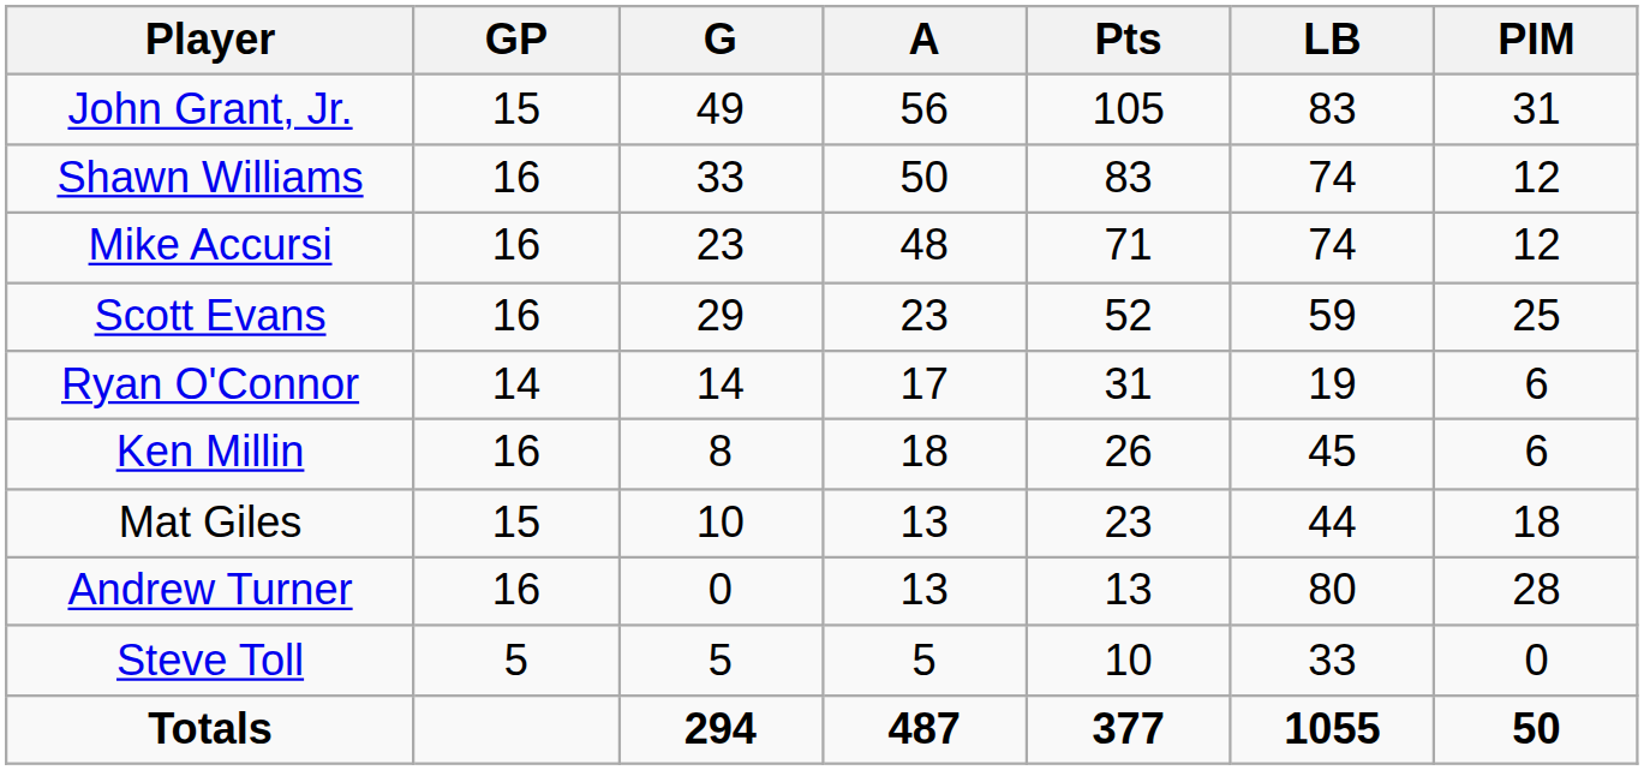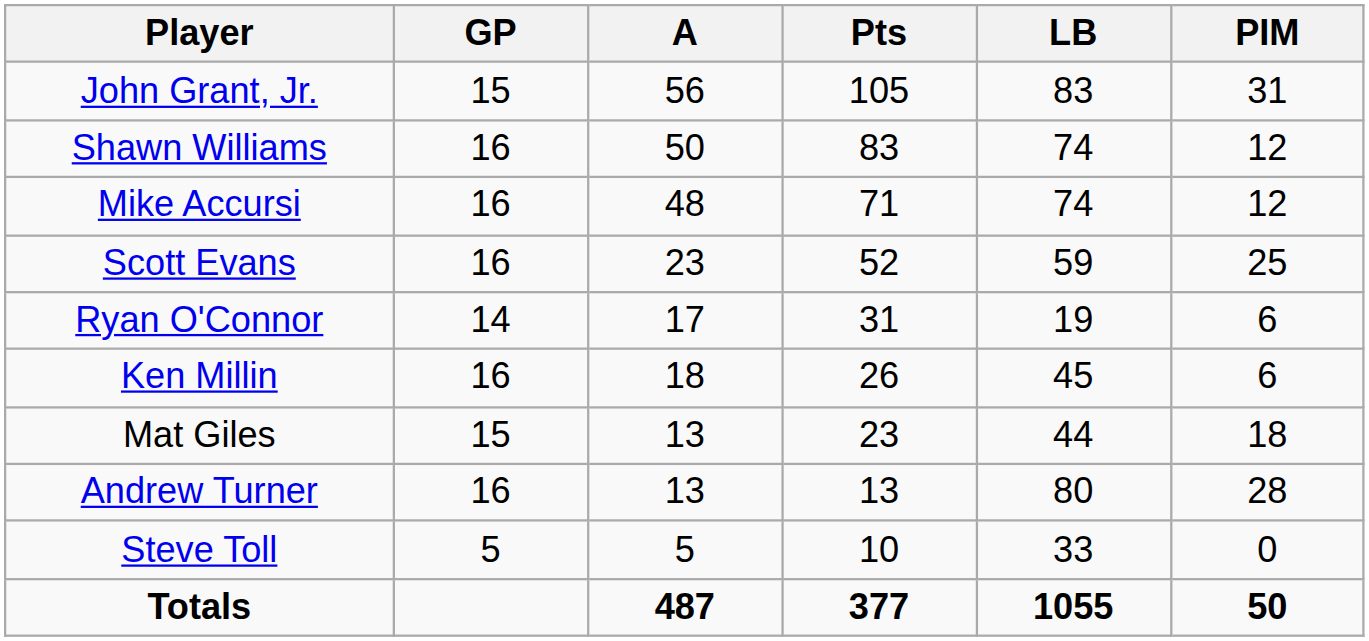- column: G | 49 | 33 | 23 | 29 | 14 | 8 | 10 | 0 | 5 | 294
